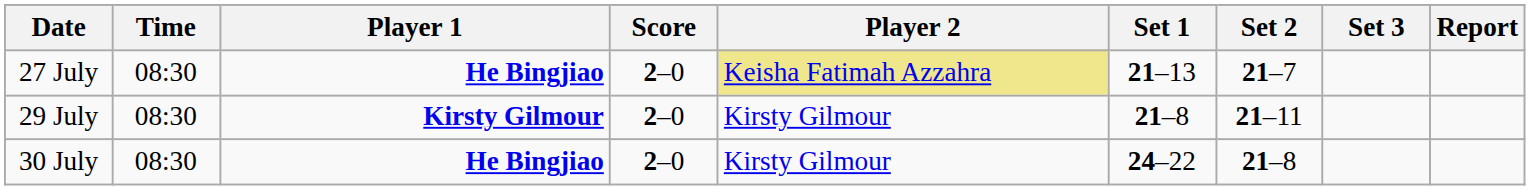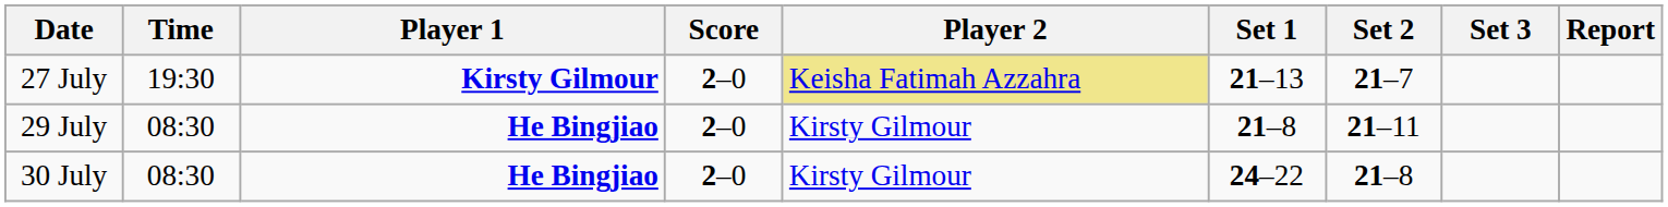27 July | Time: 08:30 -> 19:30
27 July | Player 1: He Bingjiao -> Kirsty Gilmour
29 July | Player 1: Kirsty Gilmour -> He Bingjiao
